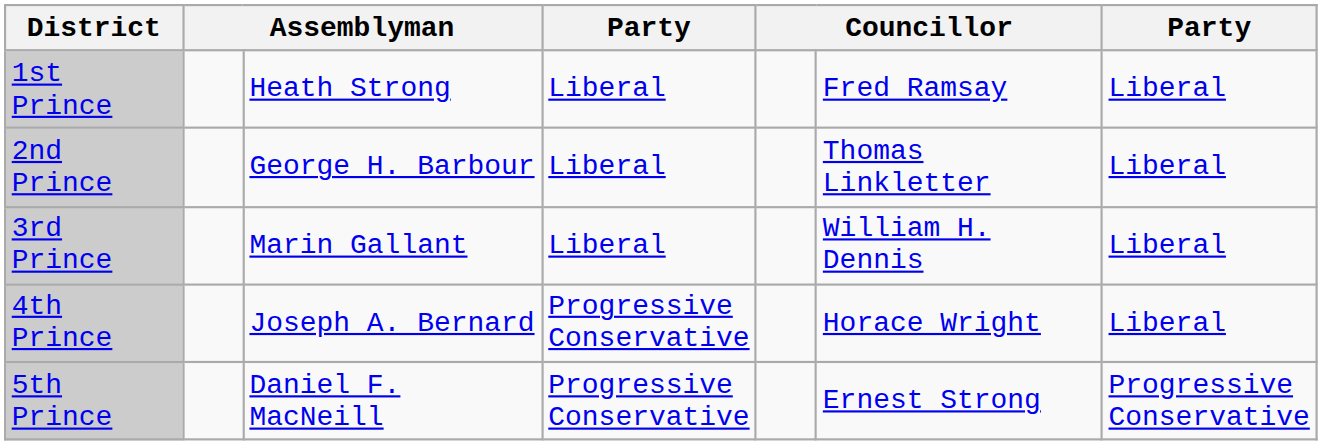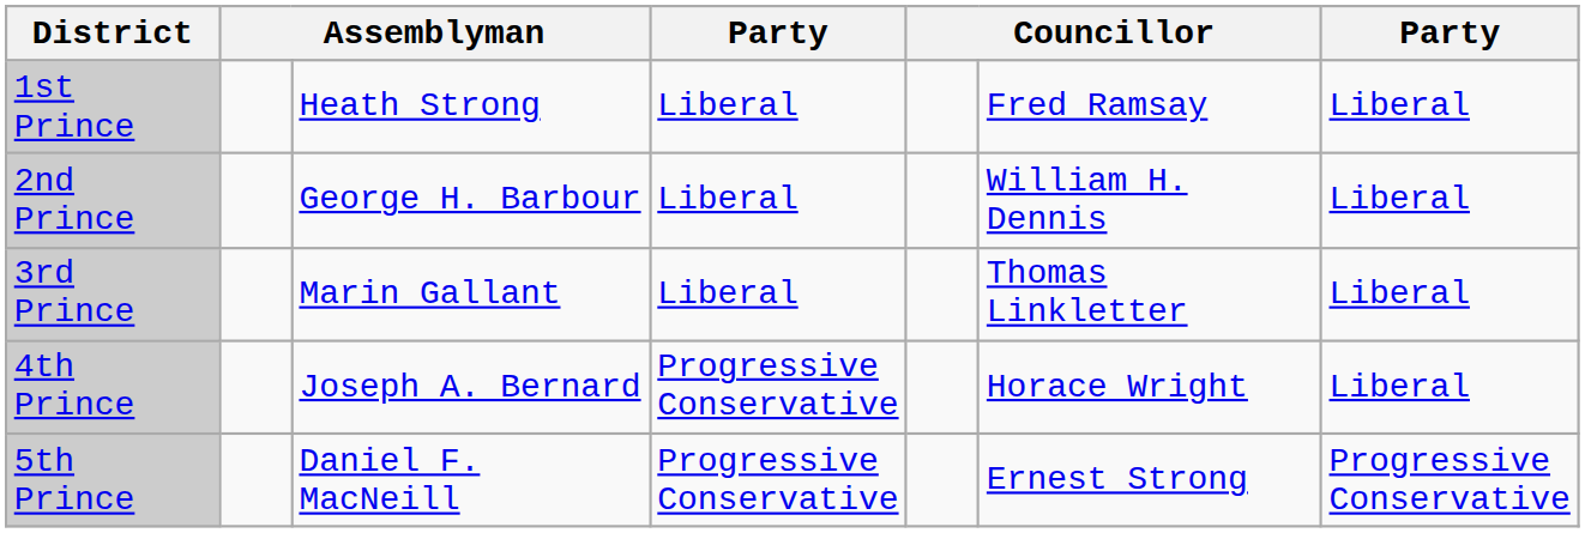2nd Prince | column 6: Thomas Linkletter -> William H. Dennis
3rd Prince | column 6: William H. Dennis -> Thomas Linkletter
